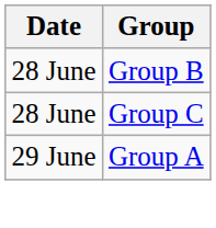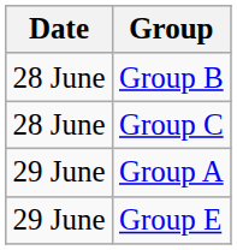+ row: 29 June | Group E
